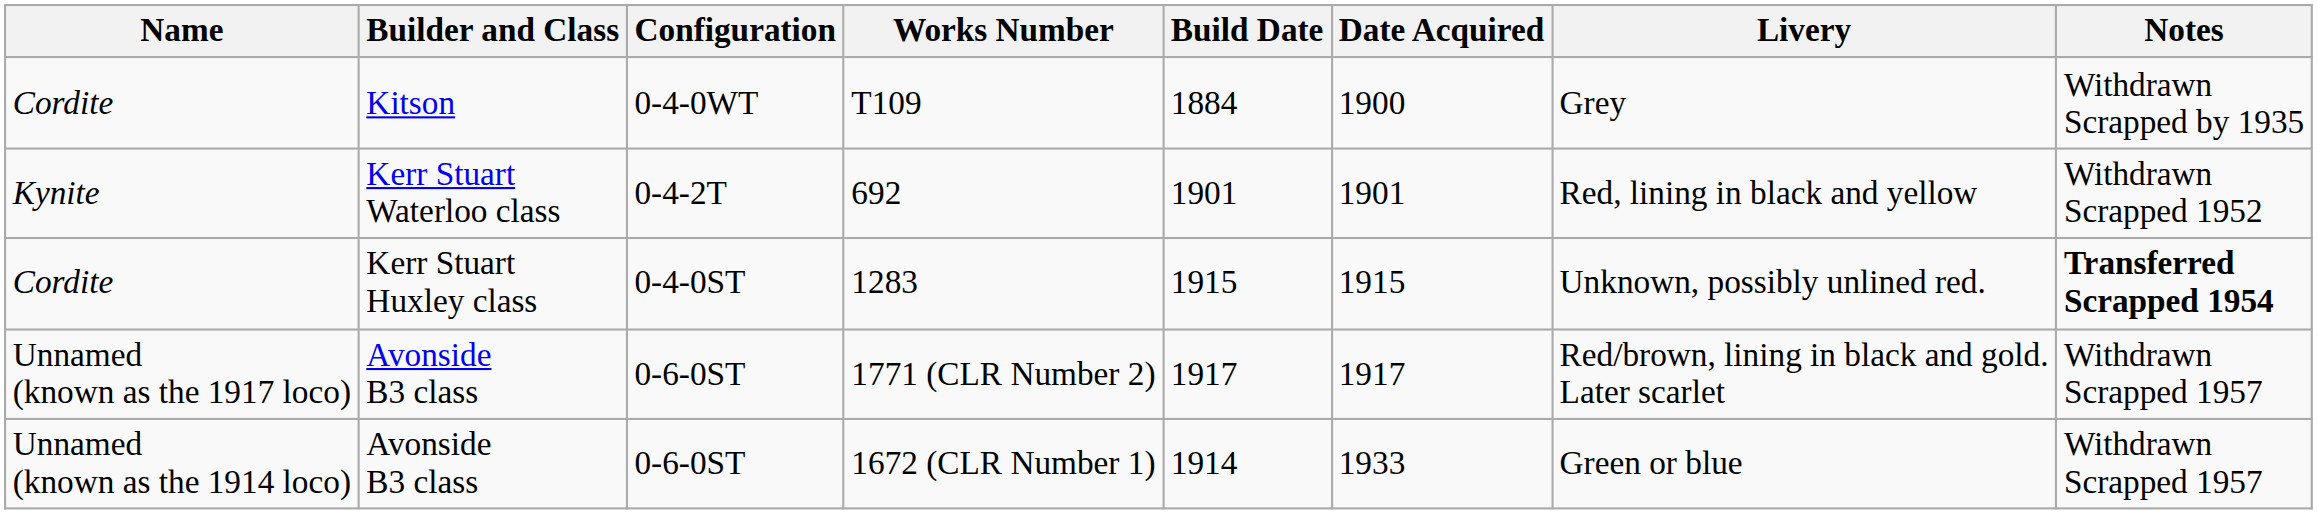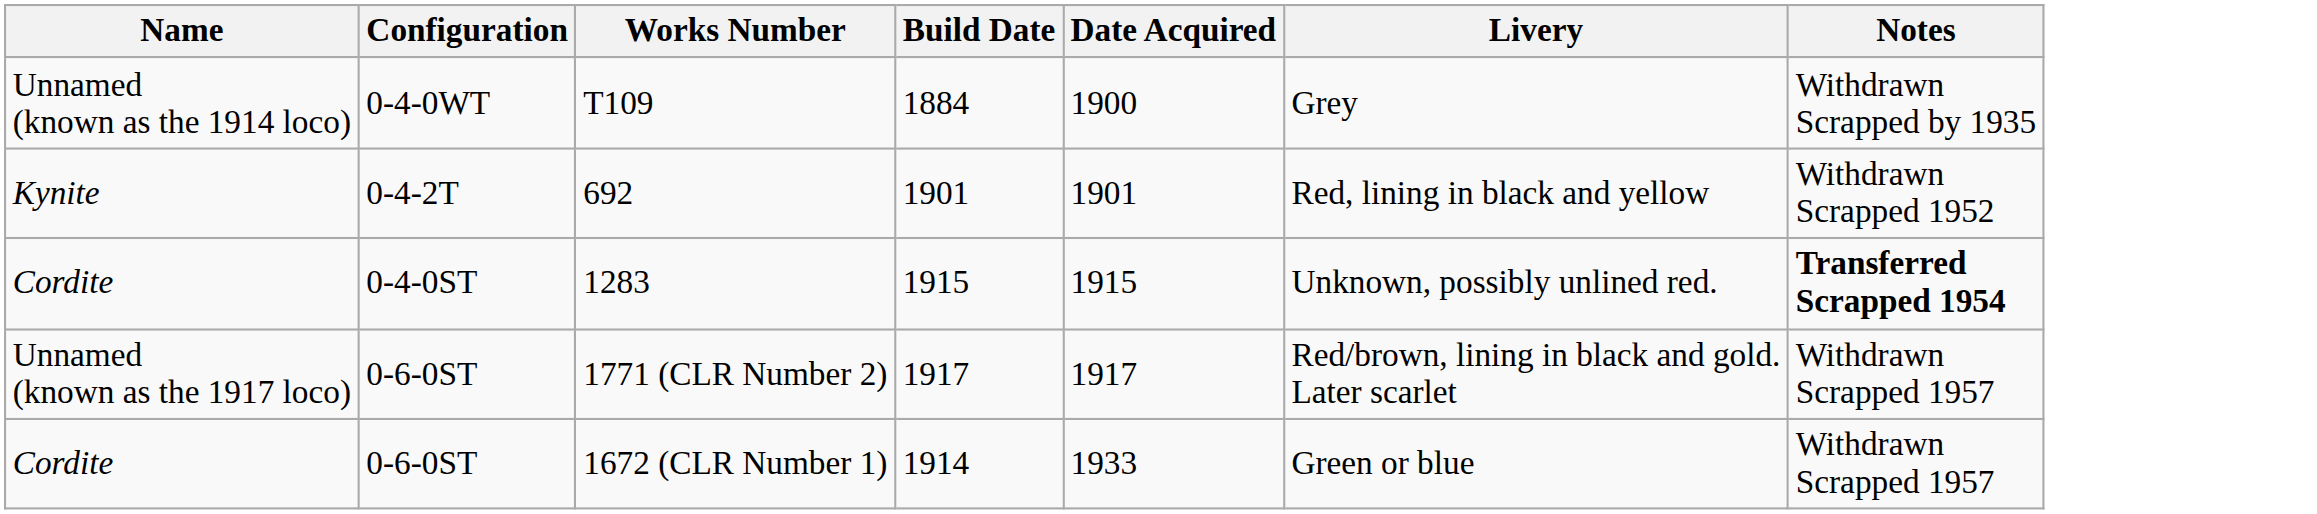- column: Builder and Class | Kitson | Kerr Stuart Waterloo class | Kerr Stuart Huxley class | Avonside B3 class | Avonside B3 class
T109 | Name: Cordite -> Unnamed (known as the 1914 loco)
1672 (CLR Number 1) | Name: Unnamed (known as the 1914 loco) -> Cordite
